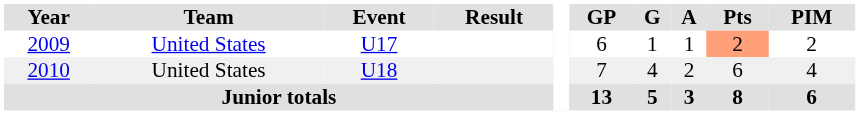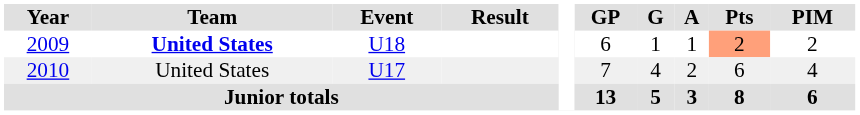2009 | Team: normal -> bold
2009 | Event: U17 -> U18
2010 | Event: U18 -> U17
